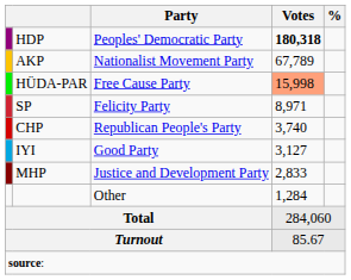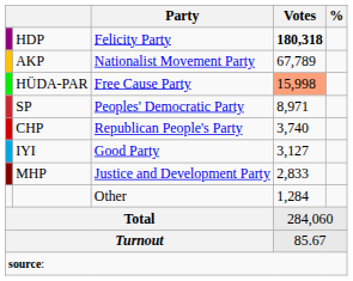HDP | Party: Peoples' Democratic Party -> Felicity Party
SP | Party: Felicity Party -> Peoples' Democratic Party
